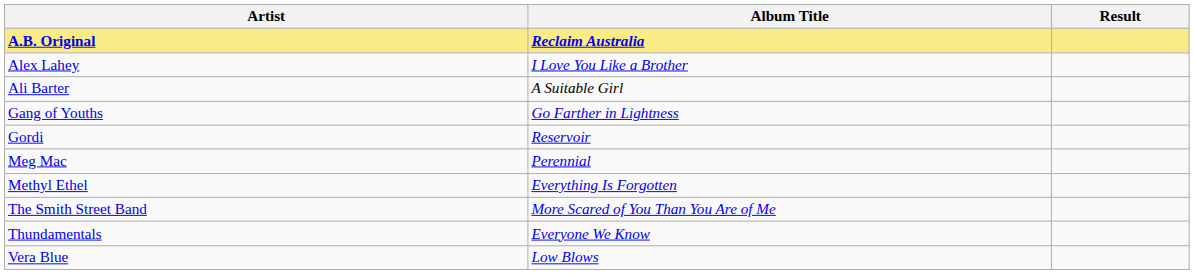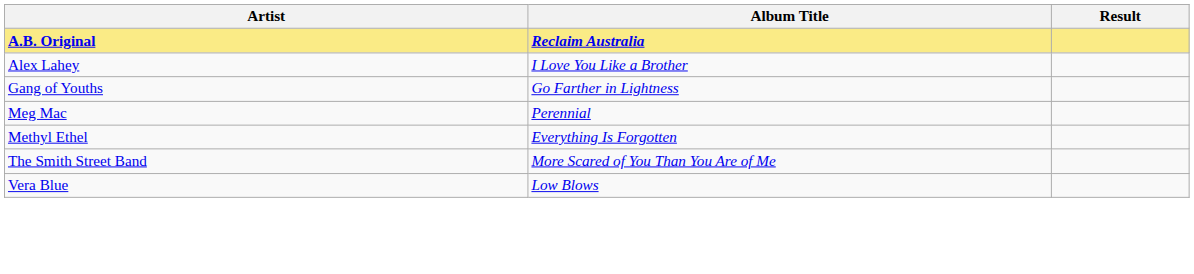- row: Ali Barter | A Suitable Girl
- row: Gordi | Reservoir
- row: Thundamentals | Everyone We Know
